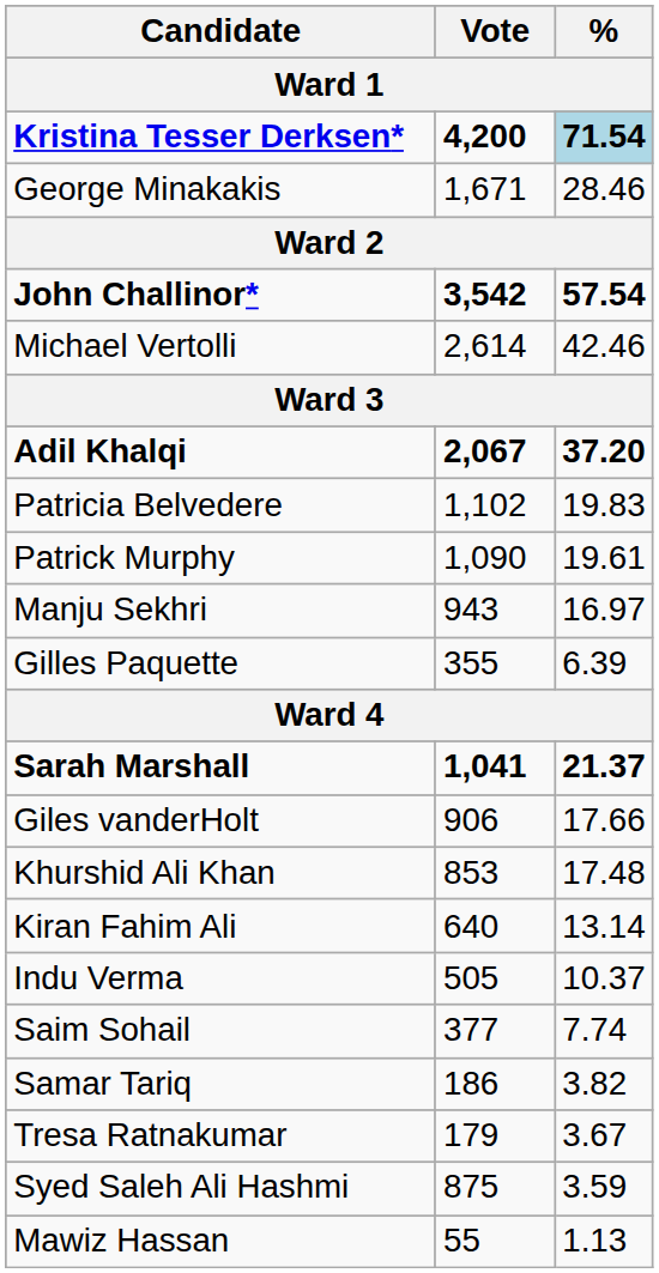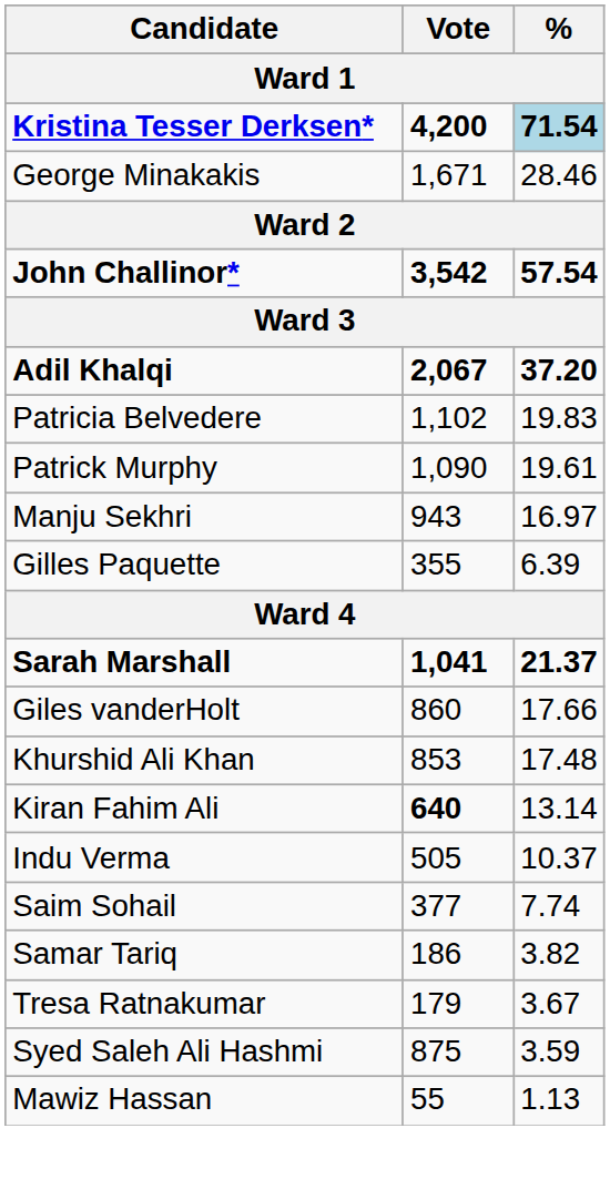- row: Michael Vertolli | 2,614 | 42.46
Giles vanderHolt | Vote: 906 -> 860
Kiran Fahim Ali | Vote: normal -> bold
